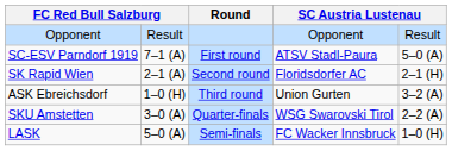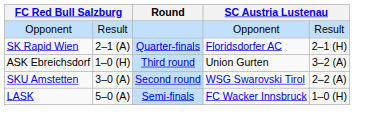- row: SC-ESV Parndorf 1919 | 7–1 (A) | First round | ATSV Stadl-Paura | 5–0 (A)
SK Rapid Wien | Round: Second round -> Quarter-finals
SKU Amstetten | Round: Quarter-finals -> Second round
